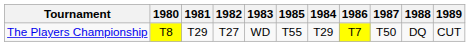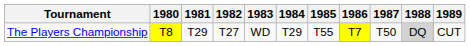columns swapped: 1984 <-> 1985
The Players Championship | 1988: no background -> lightgrey background
